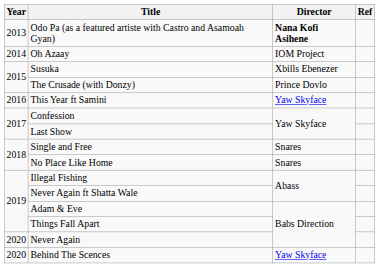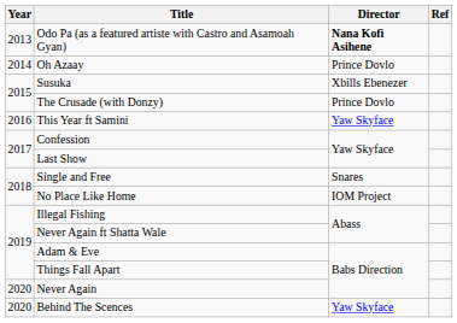Oh Azaay | Director: IOM Project -> Prince Dovlo
No Place Like Home | Director: Snares -> IOM Project
